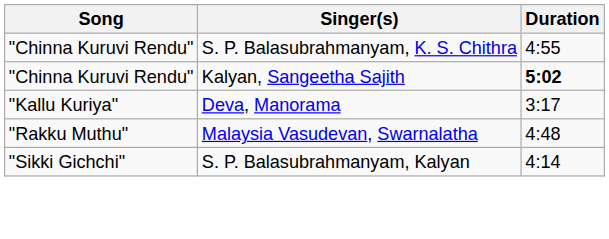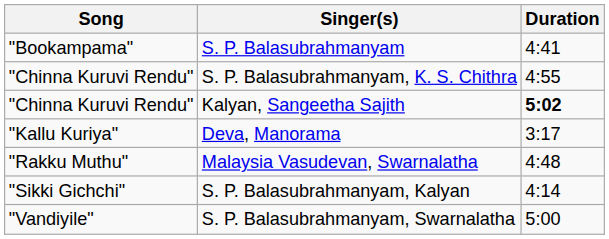+ row: "Bookampama" | S. P. Balasubrahmanyam | 4:41
+ row: "Vandiyile" | S. P. Balasubrahmanyam, Swarnalatha | 5:00
